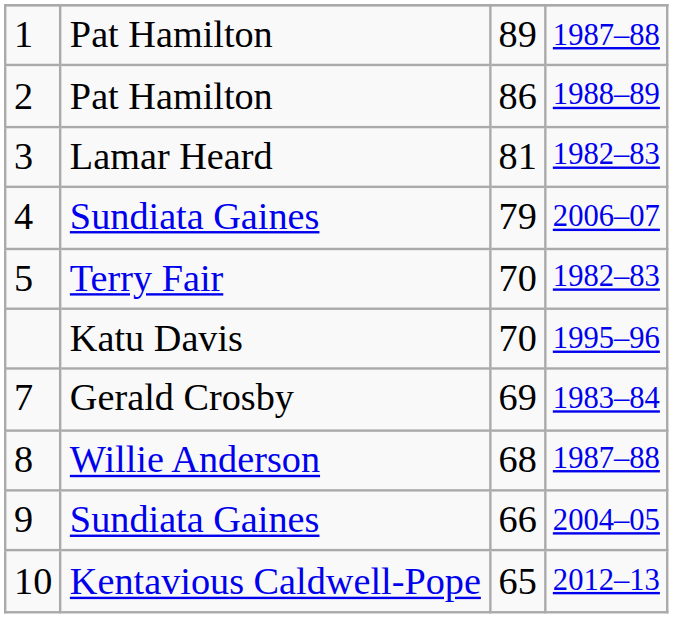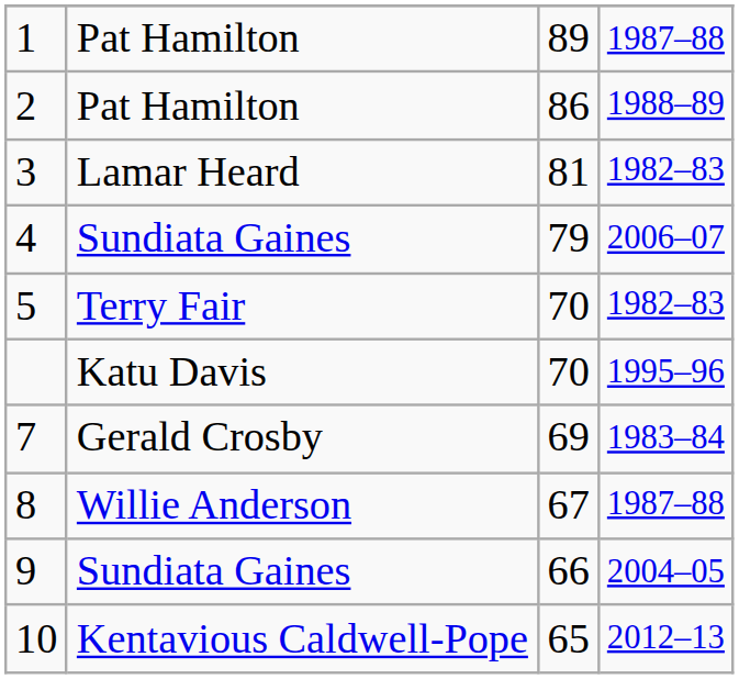8 | column 3: 68 -> 67
